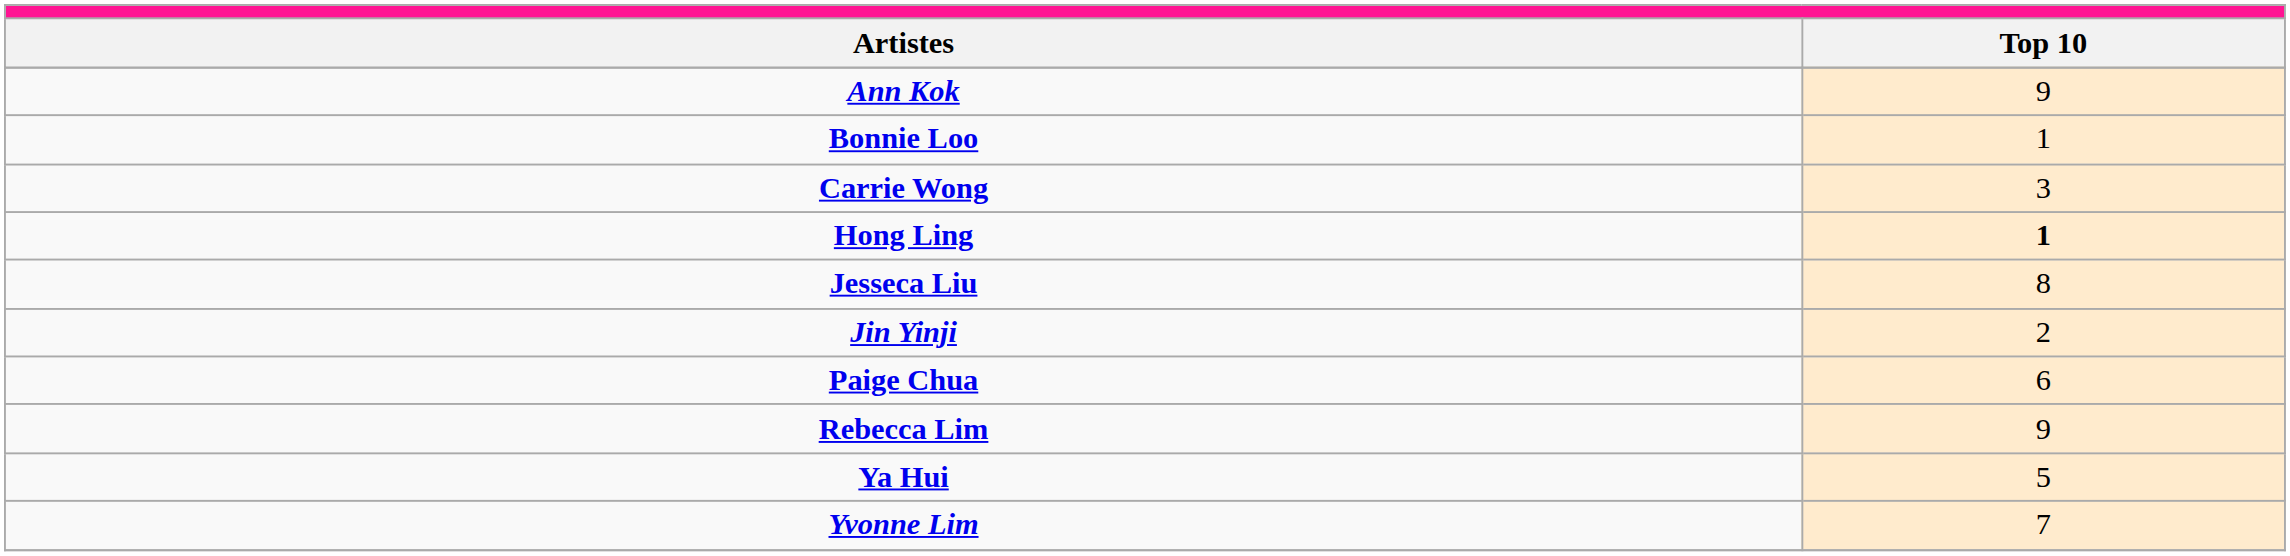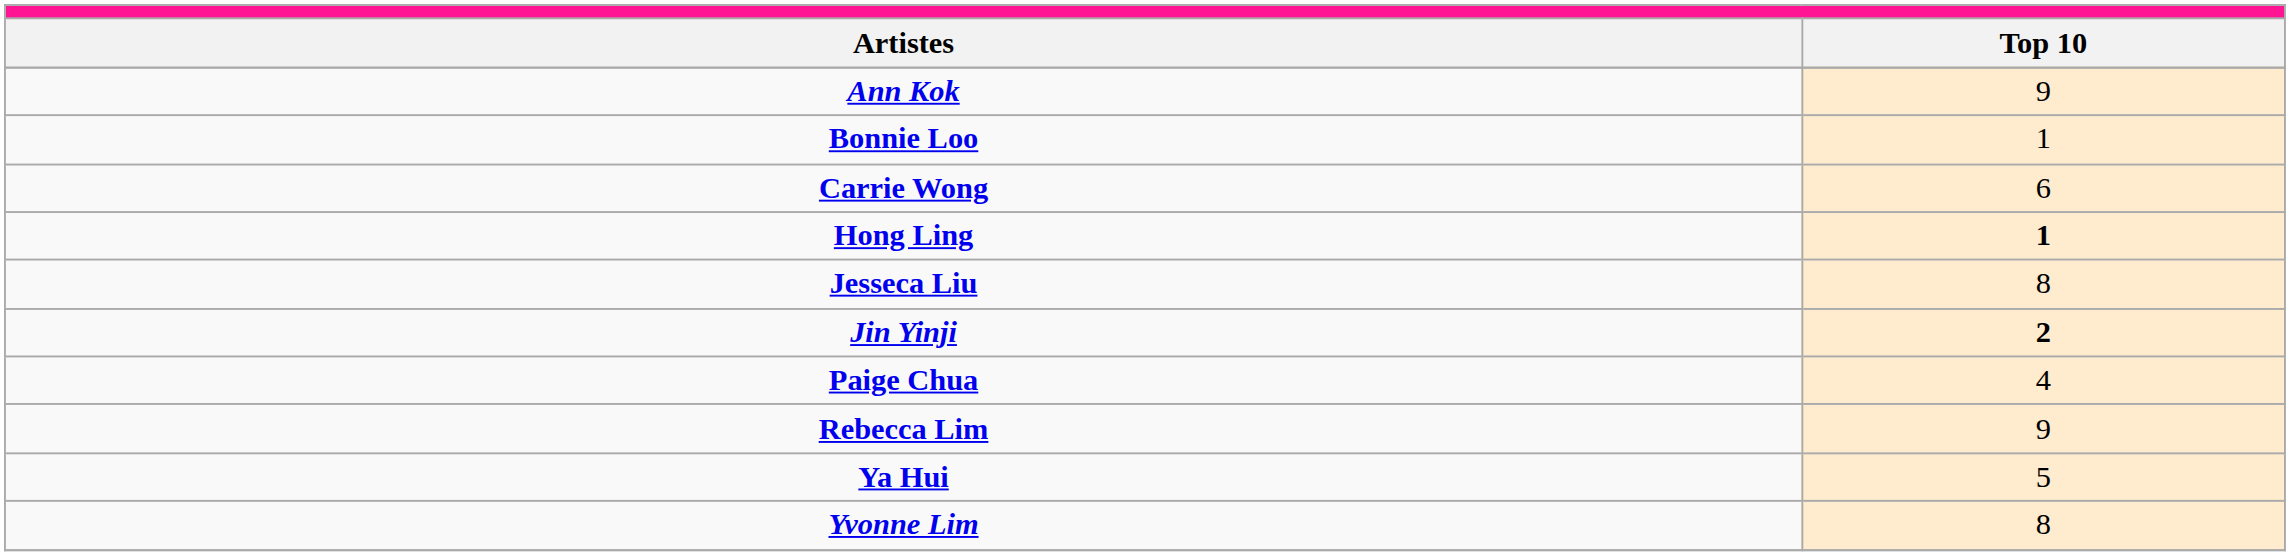Carrie Wong | column 2: 3 -> 6
Jin Yinji | column 2: normal -> bold
Paige Chua | column 2: 6 -> 4
Yvonne Lim | column 2: 7 -> 8
